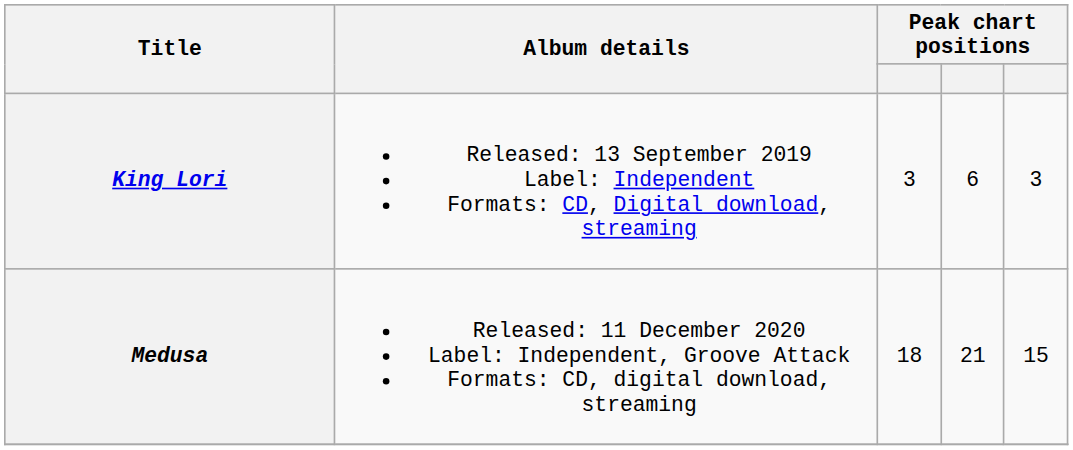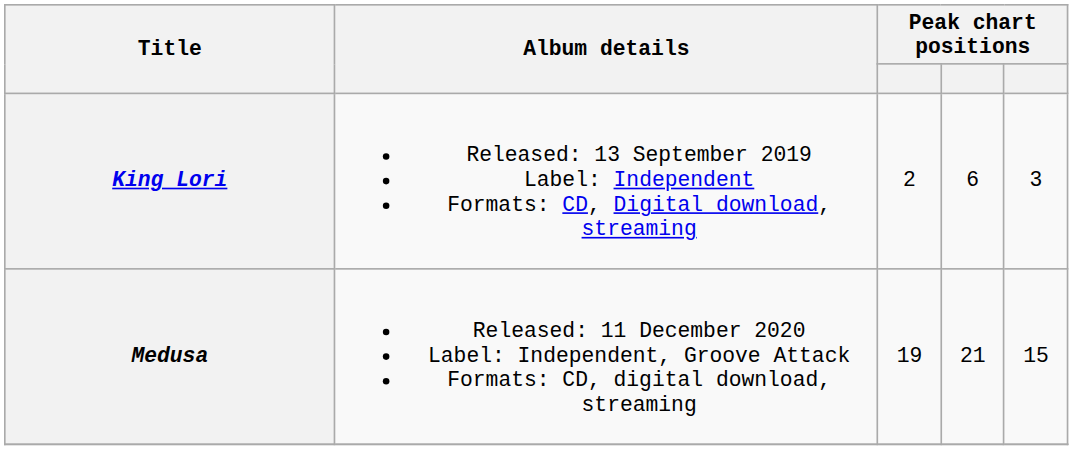King Lori | column 3: 3 -> 2
Medusa | column 3: 18 -> 19
